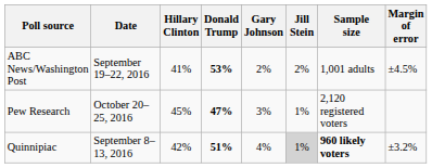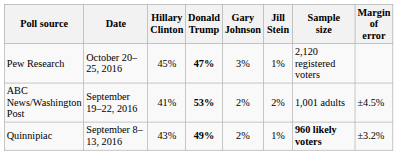rows swapped: Pew Research <-> ABC News/Washington Post
Quinnipiac | Hillary Clinton: 42% -> 43%
Quinnipiac | Donald Trump: 51% -> 49%
Quinnipiac | Gary Johnson: 4% -> 2%
Quinnipiac | Jill Stein: lightgrey background -> no background
